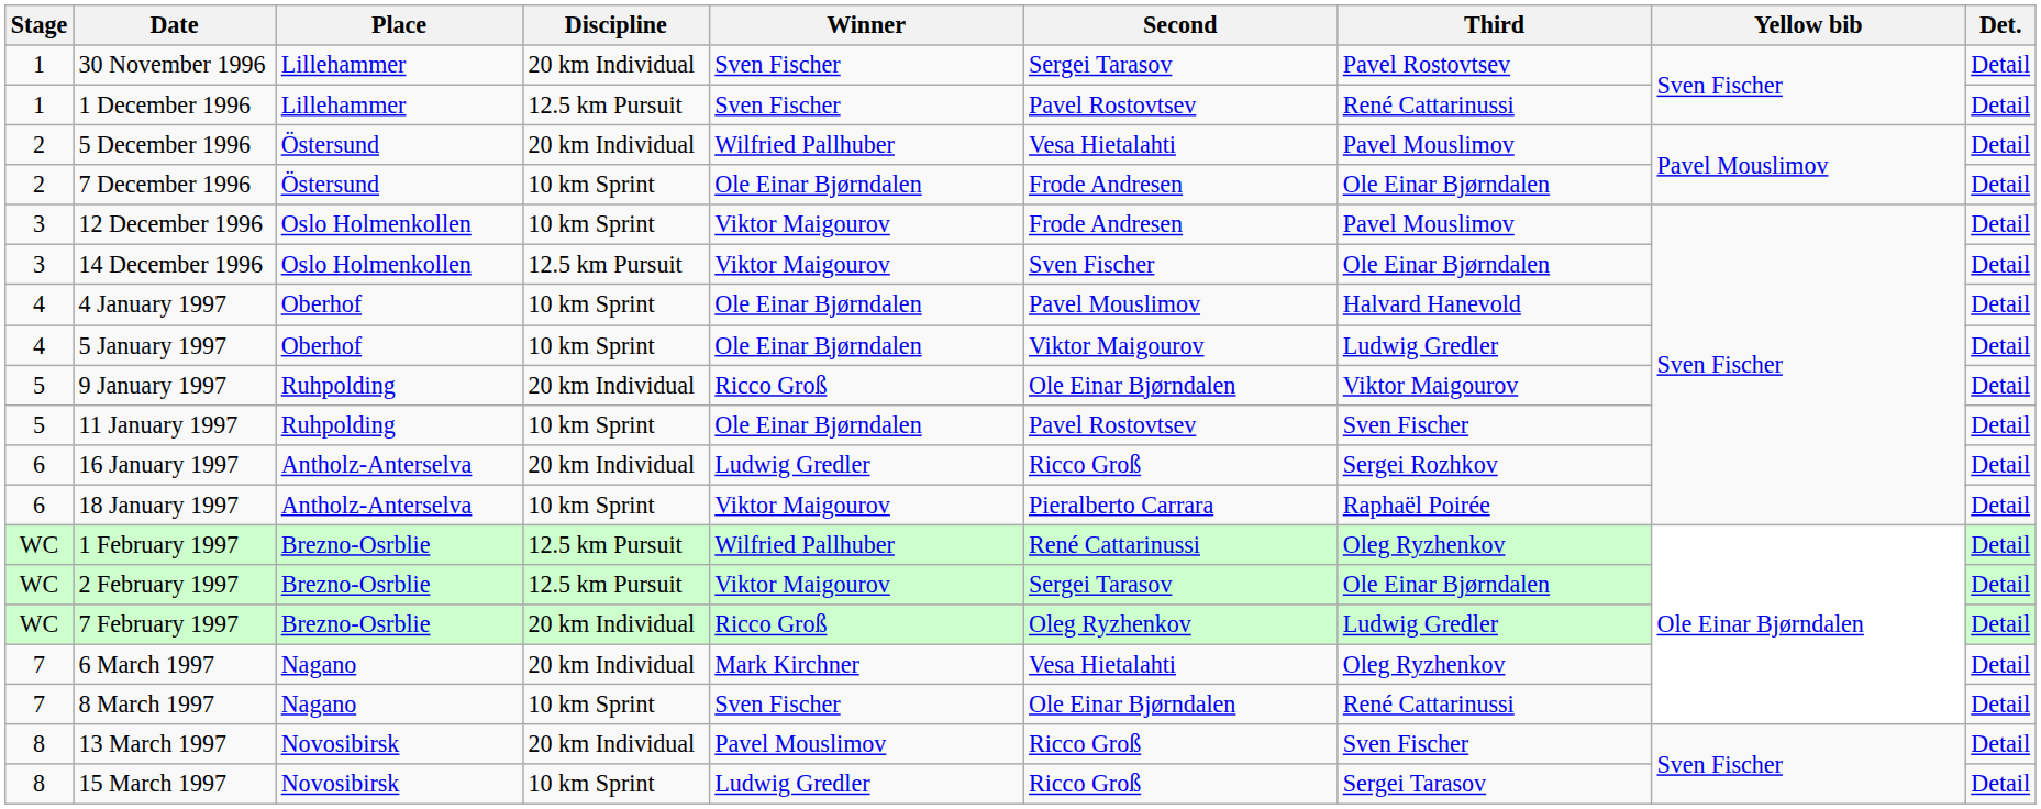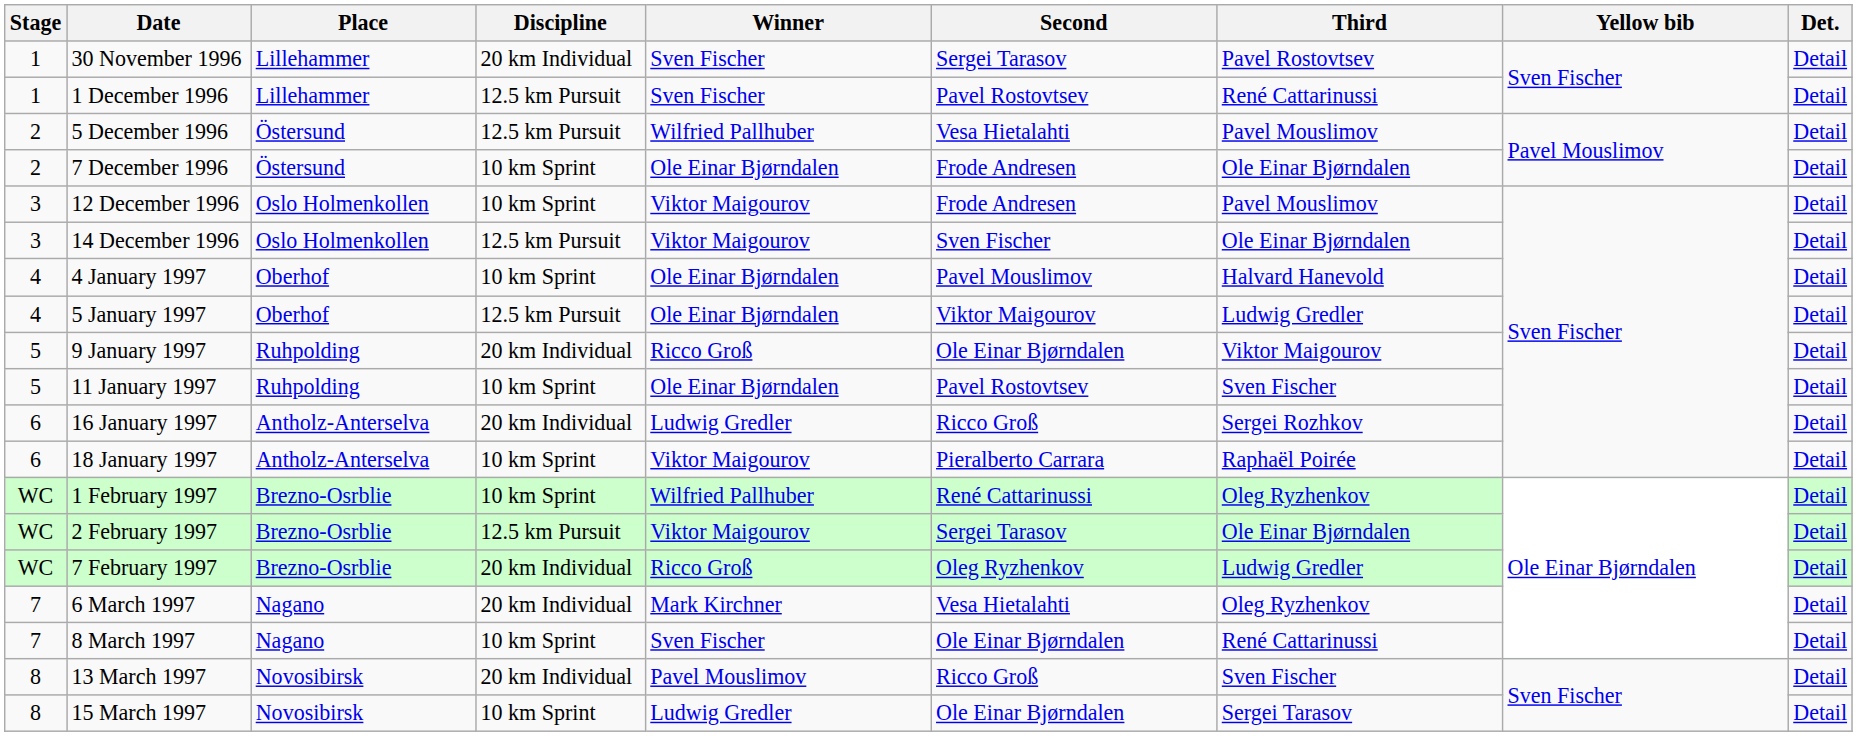5 December 1996 | Discipline: 20 km Individual -> 12.5 km Pursuit
5 January 1997 | Discipline: 10 km Sprint -> 12.5 km Pursuit
1 February 1997 | Discipline: 12.5 km Pursuit -> 10 km Sprint
15 March 1997 | Second: Ricco Groß -> Ole Einar Bjørndalen
